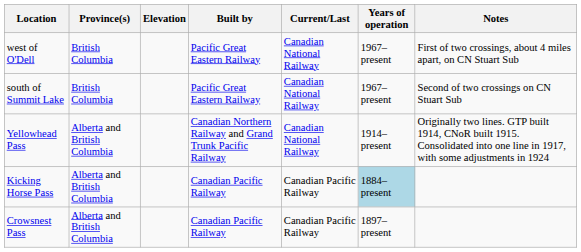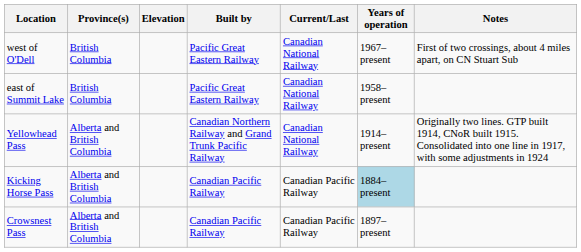- row: south of Summit Lake | British Columbia | Pacific Great Eastern Railway | Canadian National Railway | 1967–present | Second of two crossings on CN Stuart Sub
+ row: east of Summit Lake | British Columbia | Pacific Great Eastern Railway | Canadian National Railway | 1958–present
